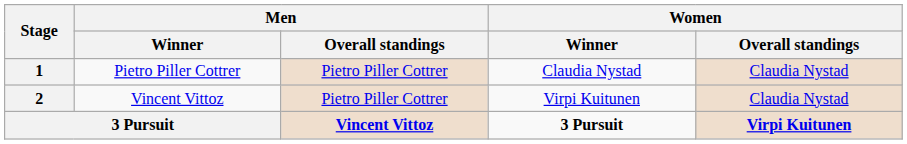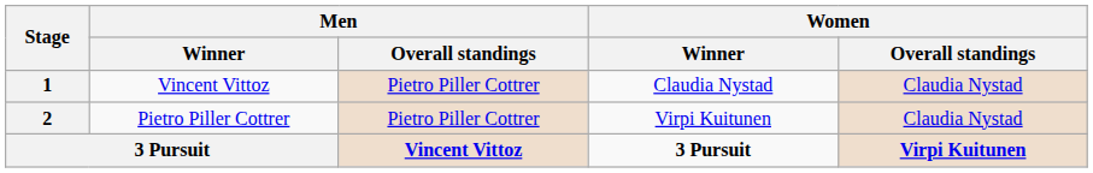1 | Men / Winner: Pietro Piller Cottrer -> Vincent Vittoz
2 | Men / Winner: Vincent Vittoz -> Pietro Piller Cottrer
